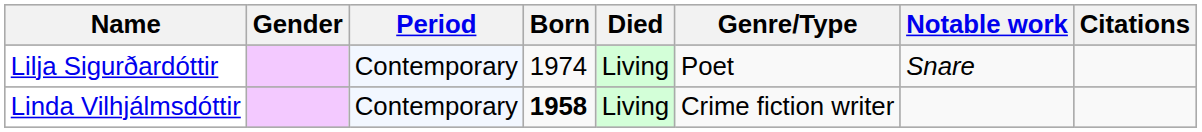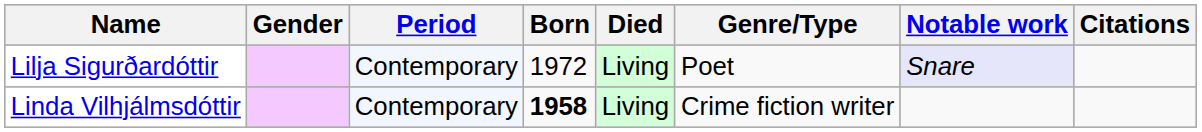Lilja Sigurðardóttir | Born: 1974 -> 1972
Lilja Sigurðardóttir | Notable work: no background -> lavender background
